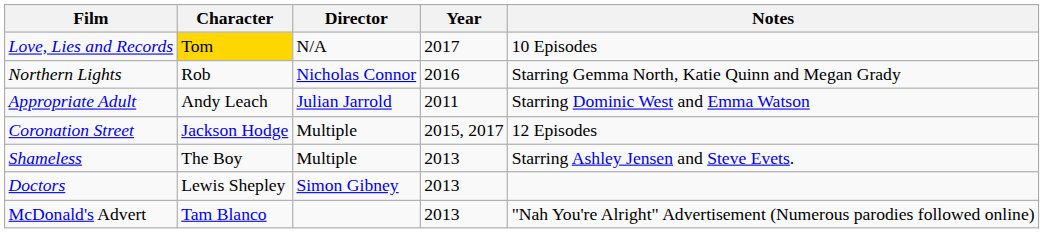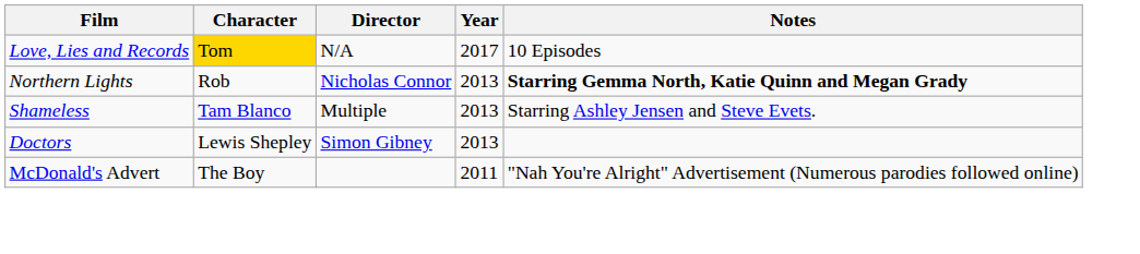Northern Lights | Year: 2016 -> 2013
Northern Lights | Notes: normal -> bold
- row: Appropriate Adult | Andy Leach | Julian Jarrold | 2011 | Starring Dominic West and Emma Watson
- row: Coronation Street | Jackson Hodge | Multiple | 2015, 2017 | 12 Episodes
Shameless | Character: The Boy -> Tam Blanco
McDonald's Advert | Character: Tam Blanco -> The Boy
McDonald's Advert | Year: 2013 -> 2011
